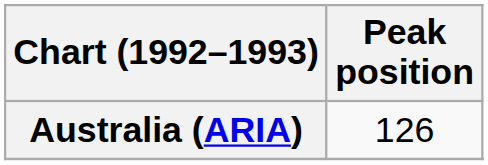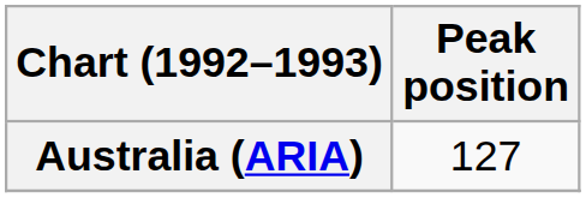Australia (ARIA) | Peak position: 126 -> 127
